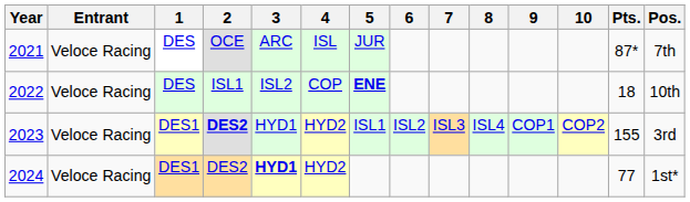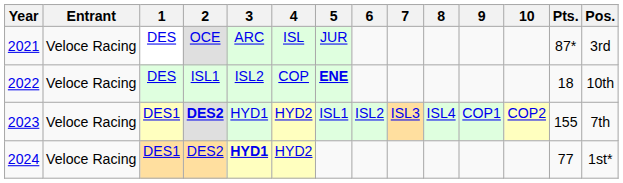2021 | Pos.: 7th -> 3rd
2023 | Pos.: 3rd -> 7th
